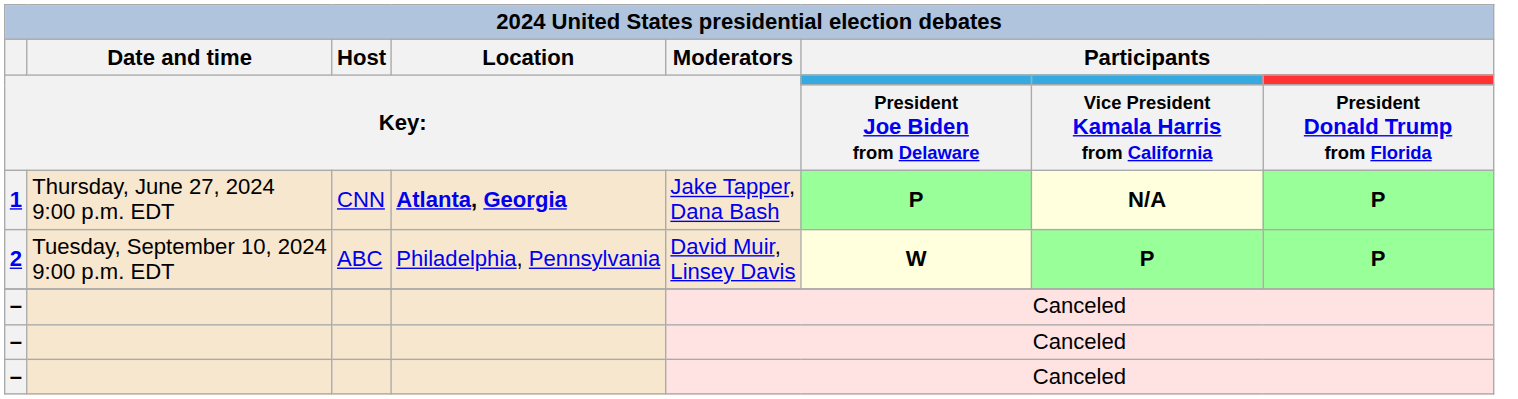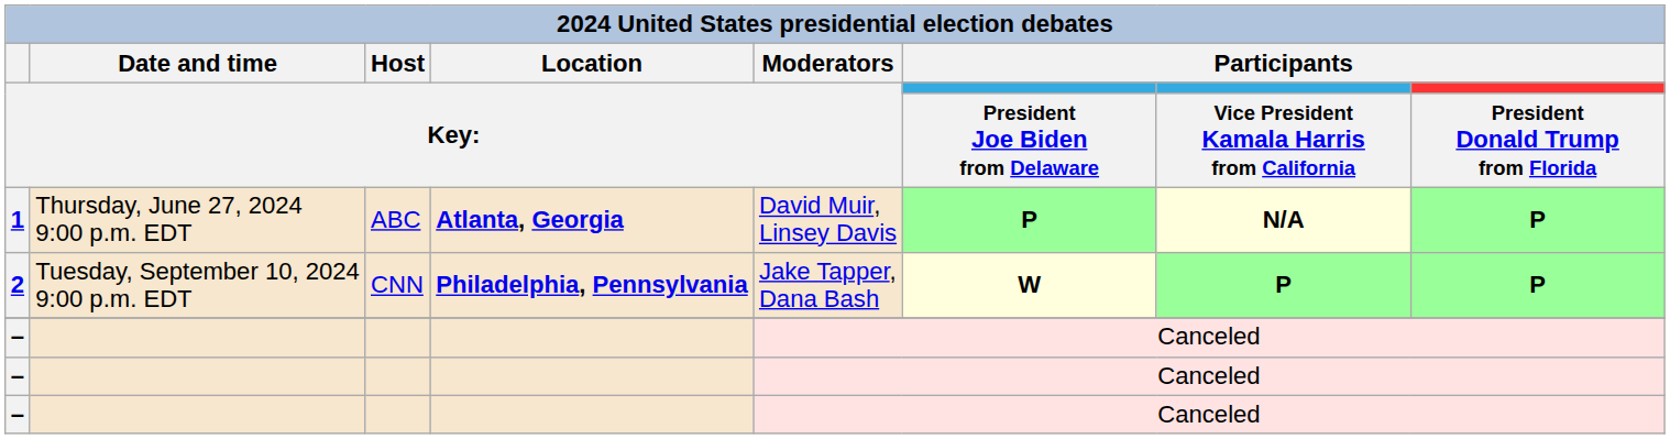1 | Host / Key:: CNN -> ABC
1 | Moderators / Key:: Jake Tapper, Dana Bash -> David Muir, Linsey Davis
2 | Host / Key:: ABC -> CNN
2 | Location / Key:: normal -> bold
2 | Moderators / Key:: David Muir, Linsey Davis -> Jake Tapper, Dana Bash
